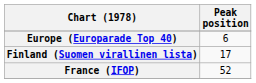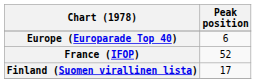rows swapped: Finland (Suomen virallinen lista) <-> France (IFOP)
